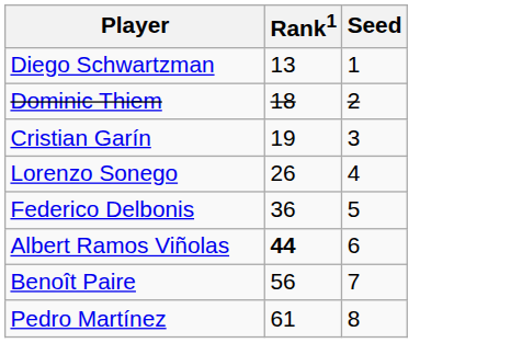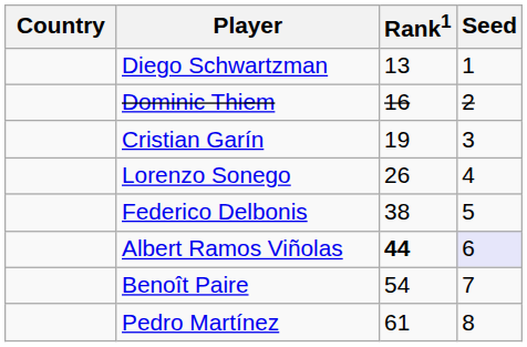+ column: Country
Dominic Thiem | Rank1: 18 -> 16
Federico Delbonis | Rank1: 36 -> 38
Albert Ramos Viñolas | Seed: no background -> lavender background
Benoît Paire | Rank1: 56 -> 54
